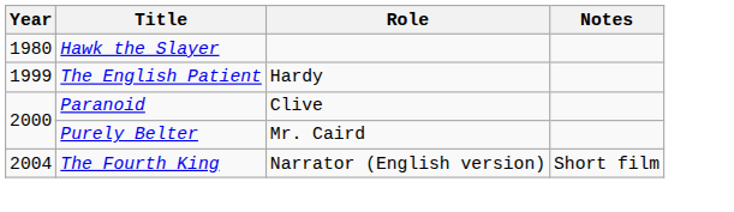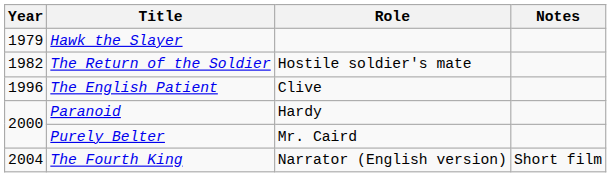Hawk the Slayer | Year: 1980 -> 1979
+ row: 1982 | The Return of the Soldier | Hostile soldier's mate
The English Patient | Year: 1999 -> 1996
The English Patient | Role: Hardy -> Clive
Paranoid | Role: Clive -> Hardy
